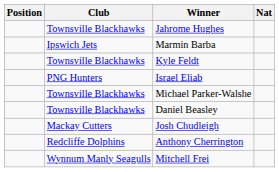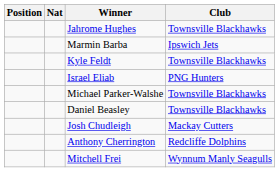columns swapped: Nat <-> Club
